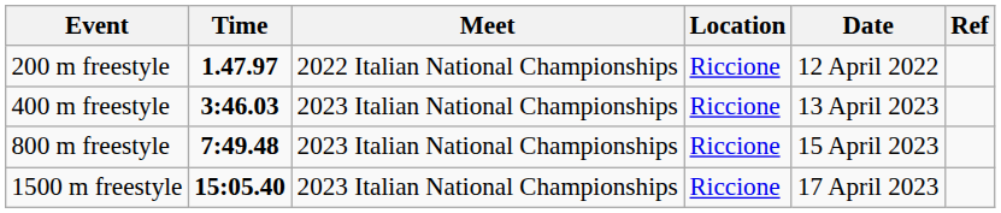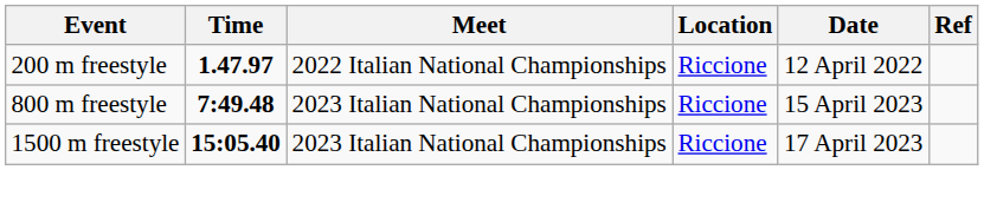- row: 400 m freestyle | 3:46.03 | 2023 Italian National Championships | Riccione | 13 April 2023
